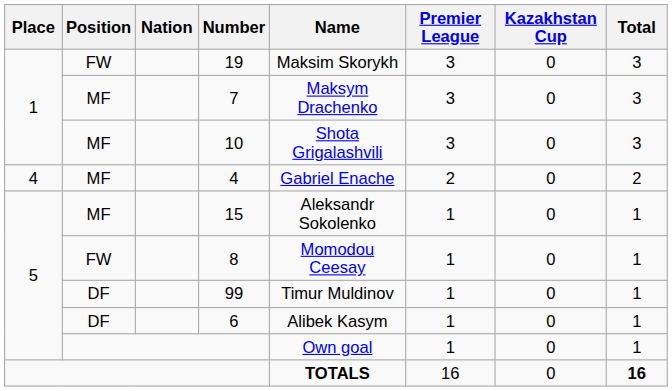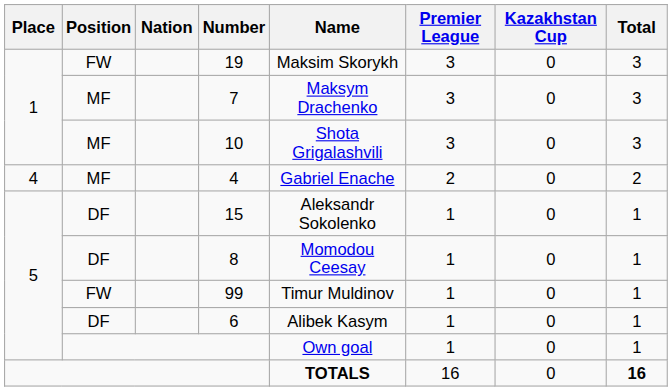15 | Position: MF -> DF
8 | Position: FW -> DF
99 | Position: DF -> FW
